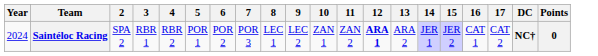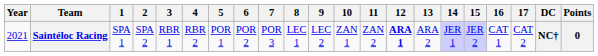+ column: 1 | SPA 1
Saintéloc Racing | Year: 2024 -> 2021
